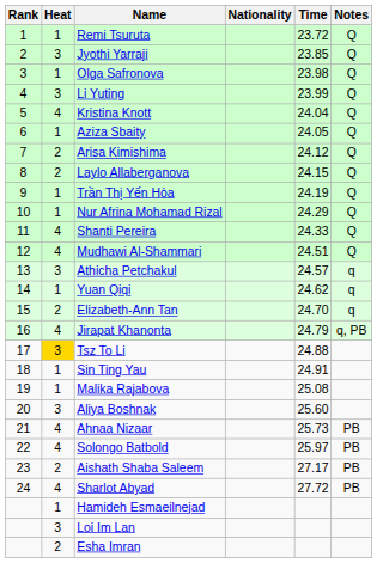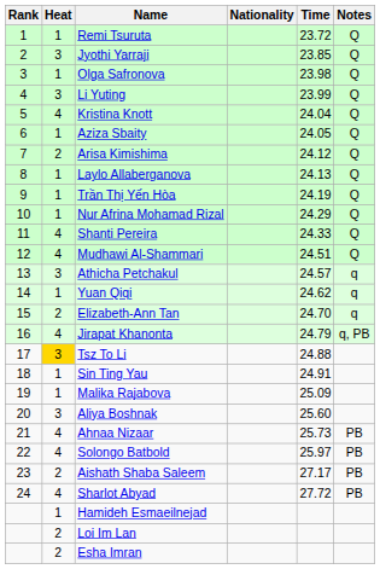Laylo Allaberganova | Heat: 2 -> 1
Laylo Allaberganova | Time: 24.15 -> 24.13
Malika Rajabova | Time: 25.08 -> 25.09
Loi Im Lan | Heat: 3 -> 2
